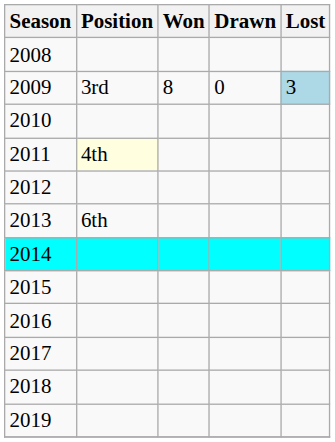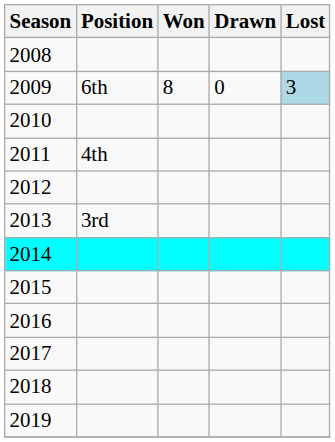2009 | Position: 3rd -> 6th
2011 | Position: lightyellow background -> no background
2013 | Position: 6th -> 3rd
